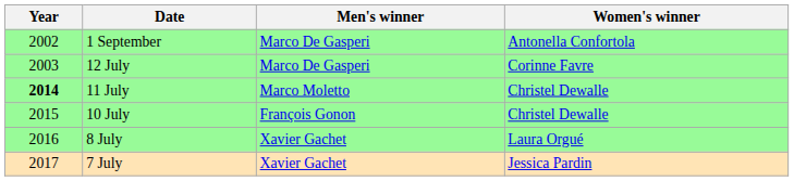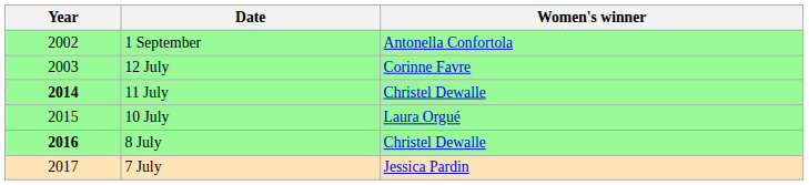- column: Men's winner | Marco De Gasperi | Marco De Gasperi | Marco Moletto | François Gonon | Xavier Gachet | Xavier Gachet
10 July | Women's winner: Christel Dewalle -> Laura Orgué
8 July | Year: normal -> bold
8 July | Women's winner: Laura Orgué -> Christel Dewalle
